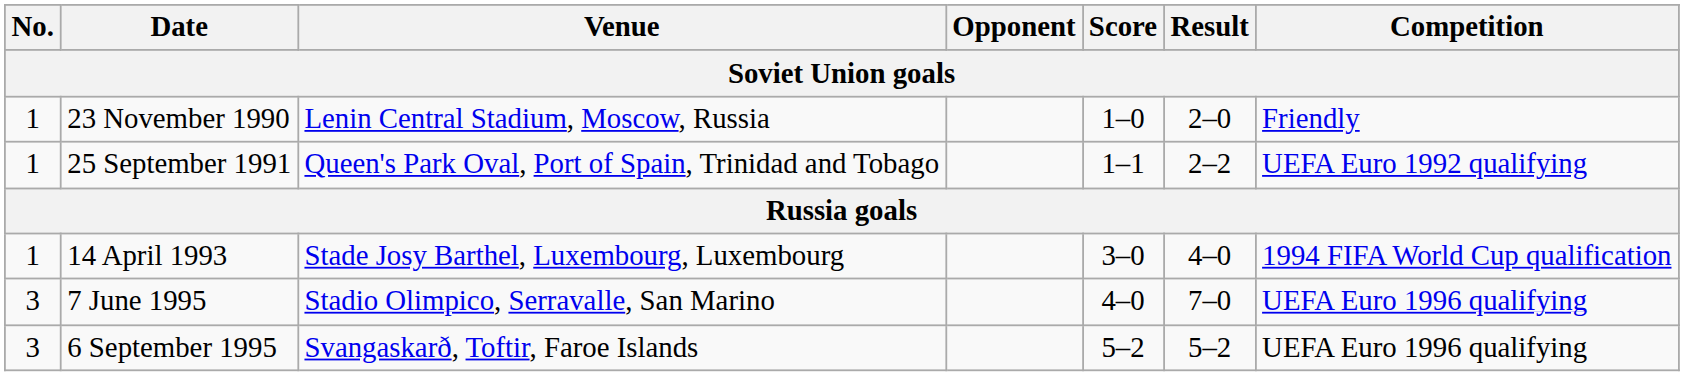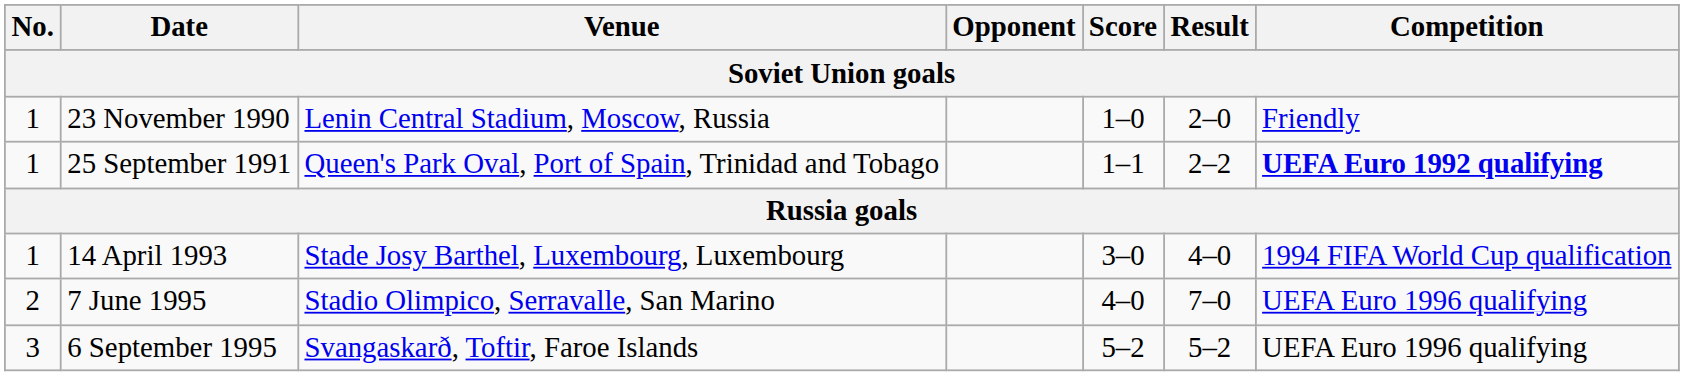25 September 1991 | Competition: normal -> bold
7 June 1995 | No.: 3 -> 2
